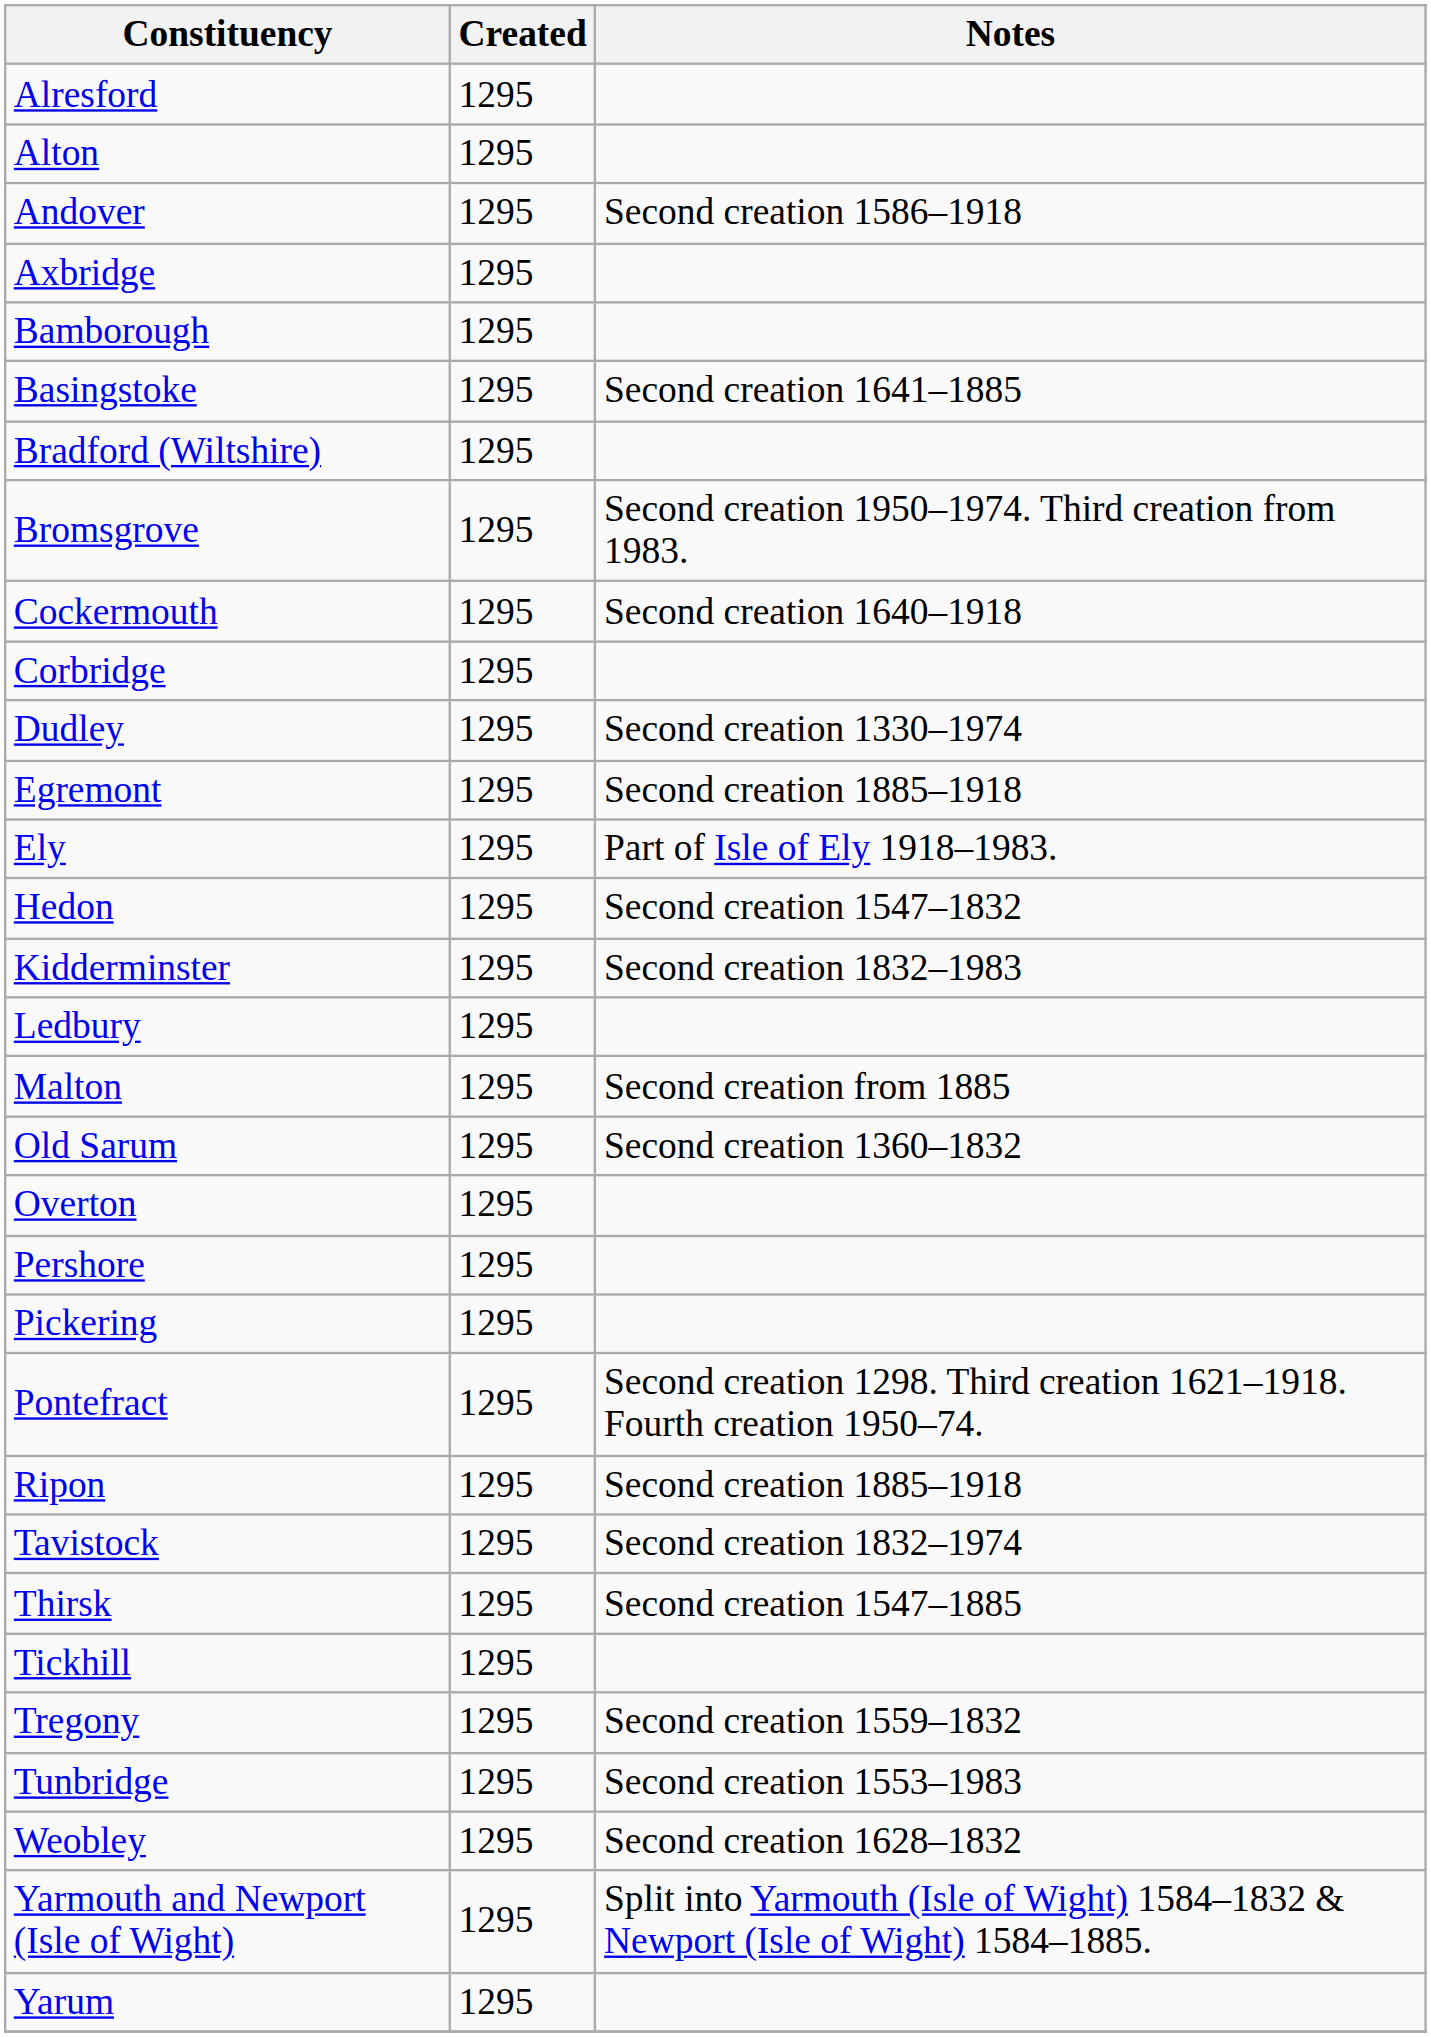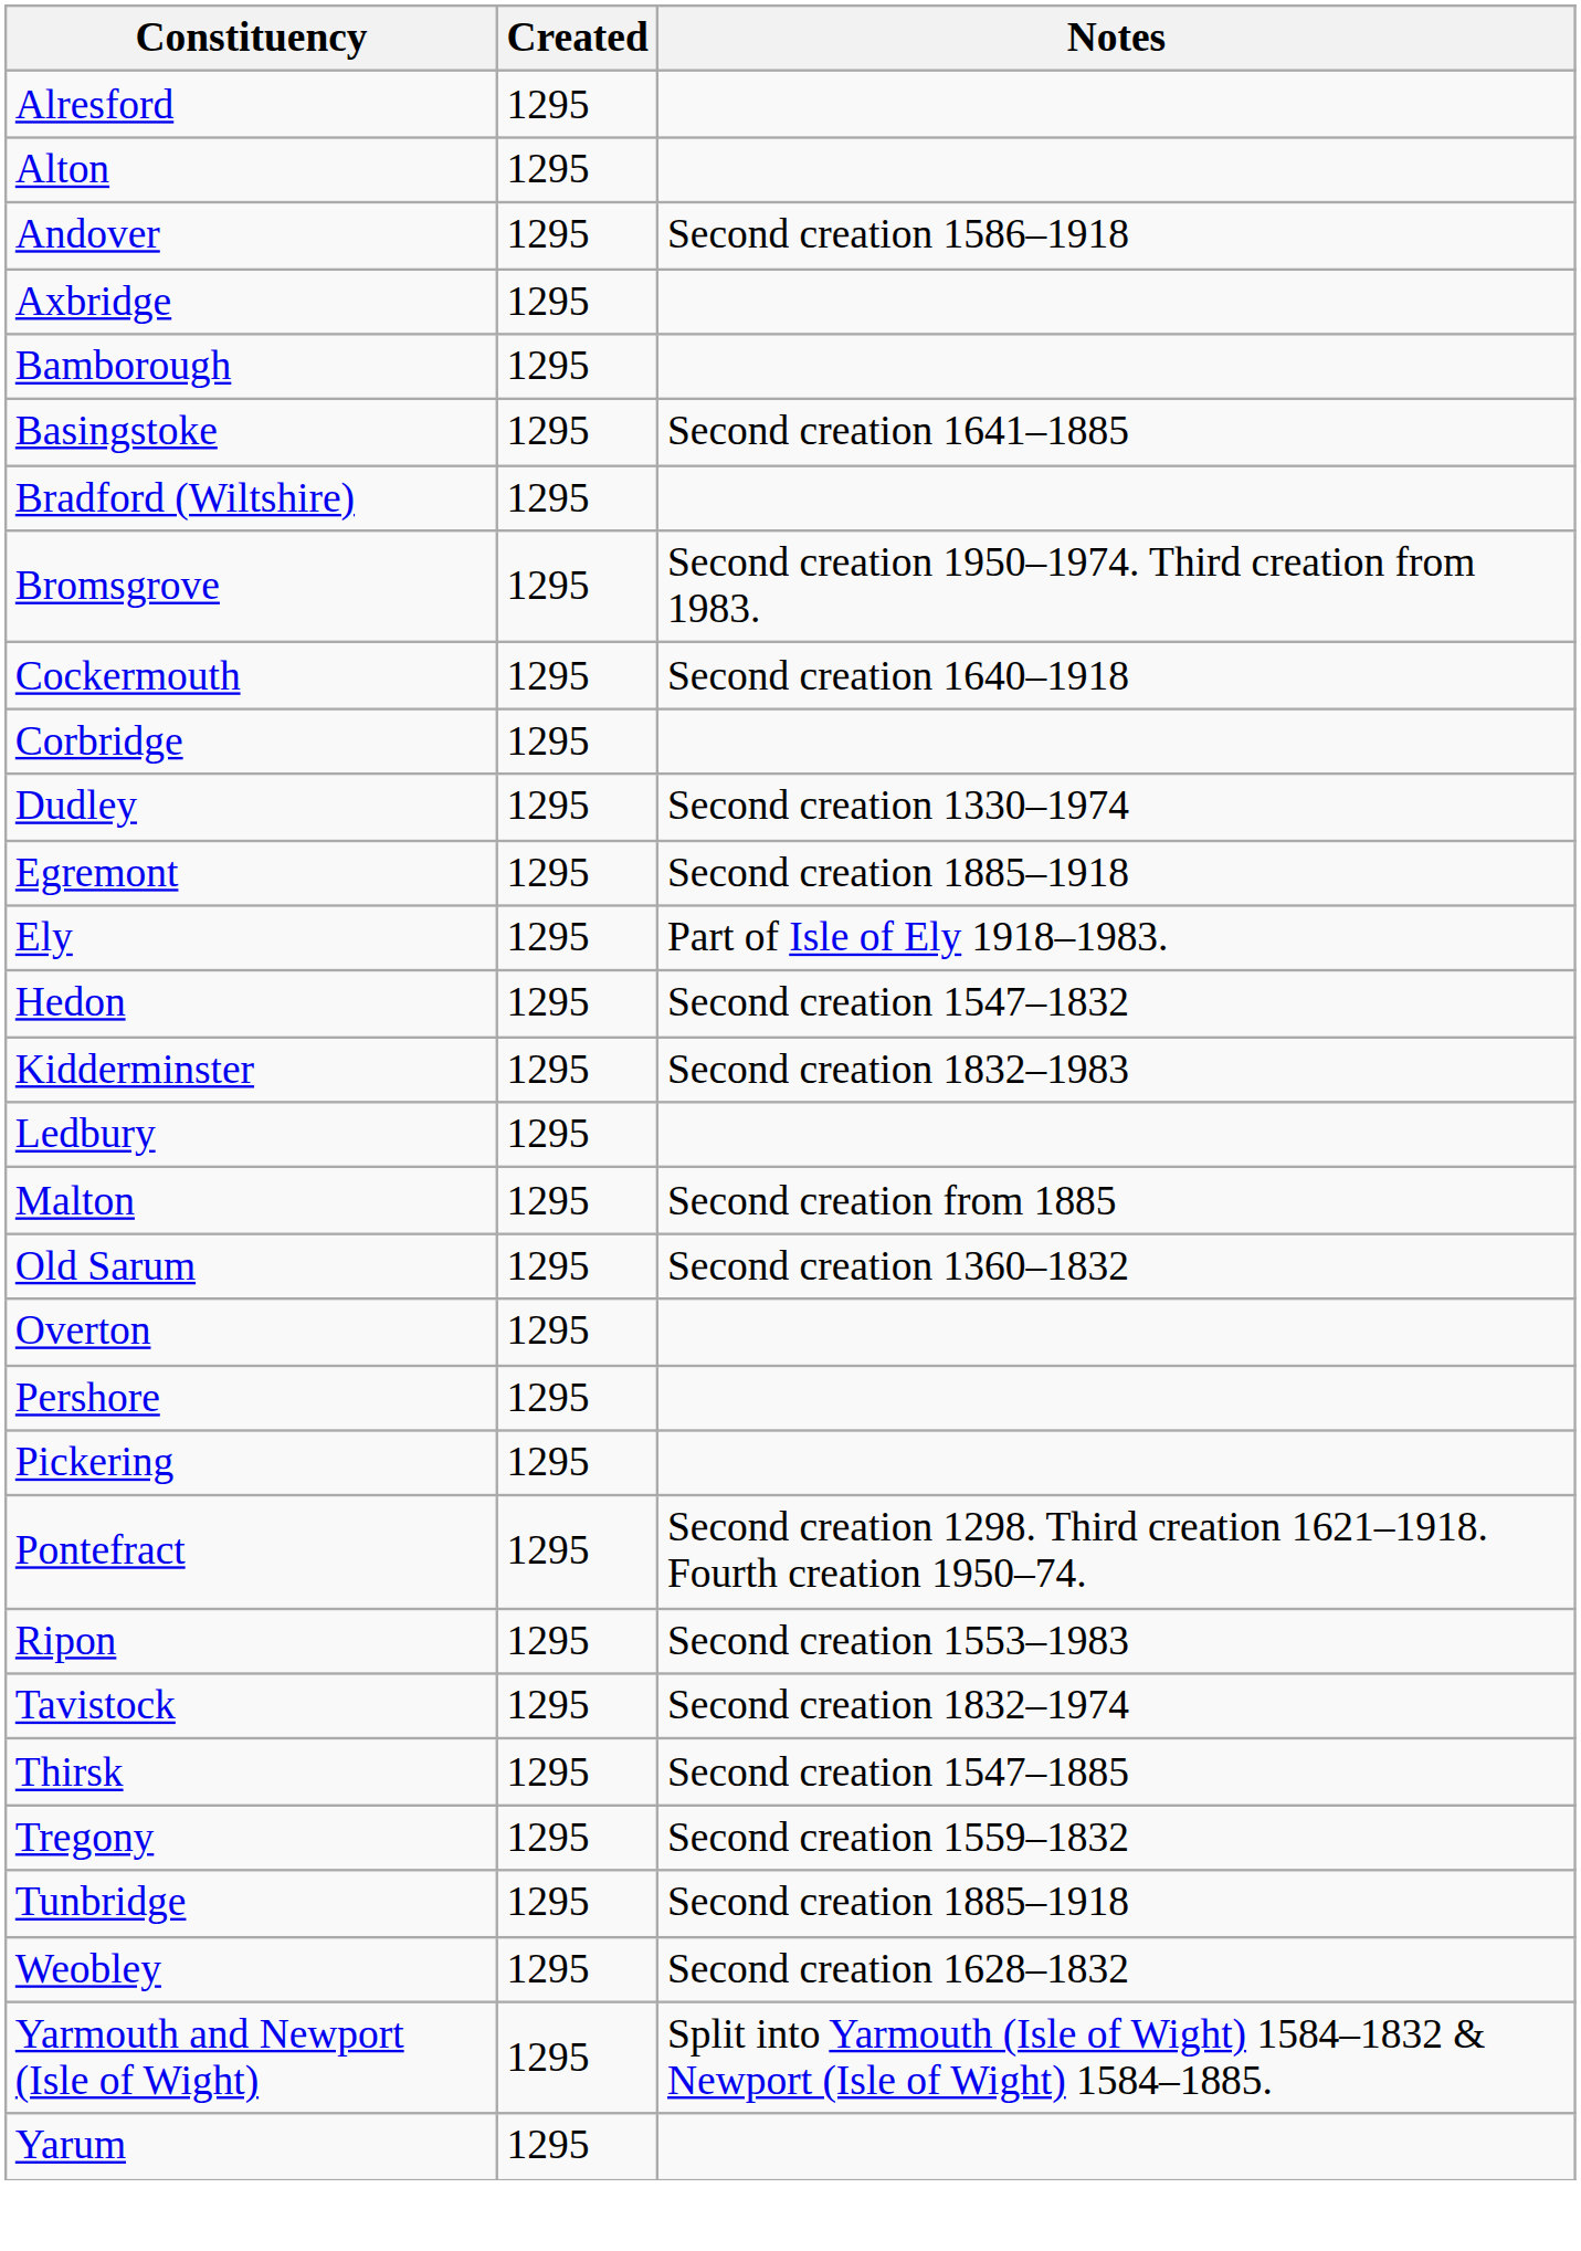Ripon | Notes: Second creation 1885–1918 -> Second creation 1553–1983
- row: Tickhill | 1295
Tunbridge | Notes: Second creation 1553–1983 -> Second creation 1885–1918
